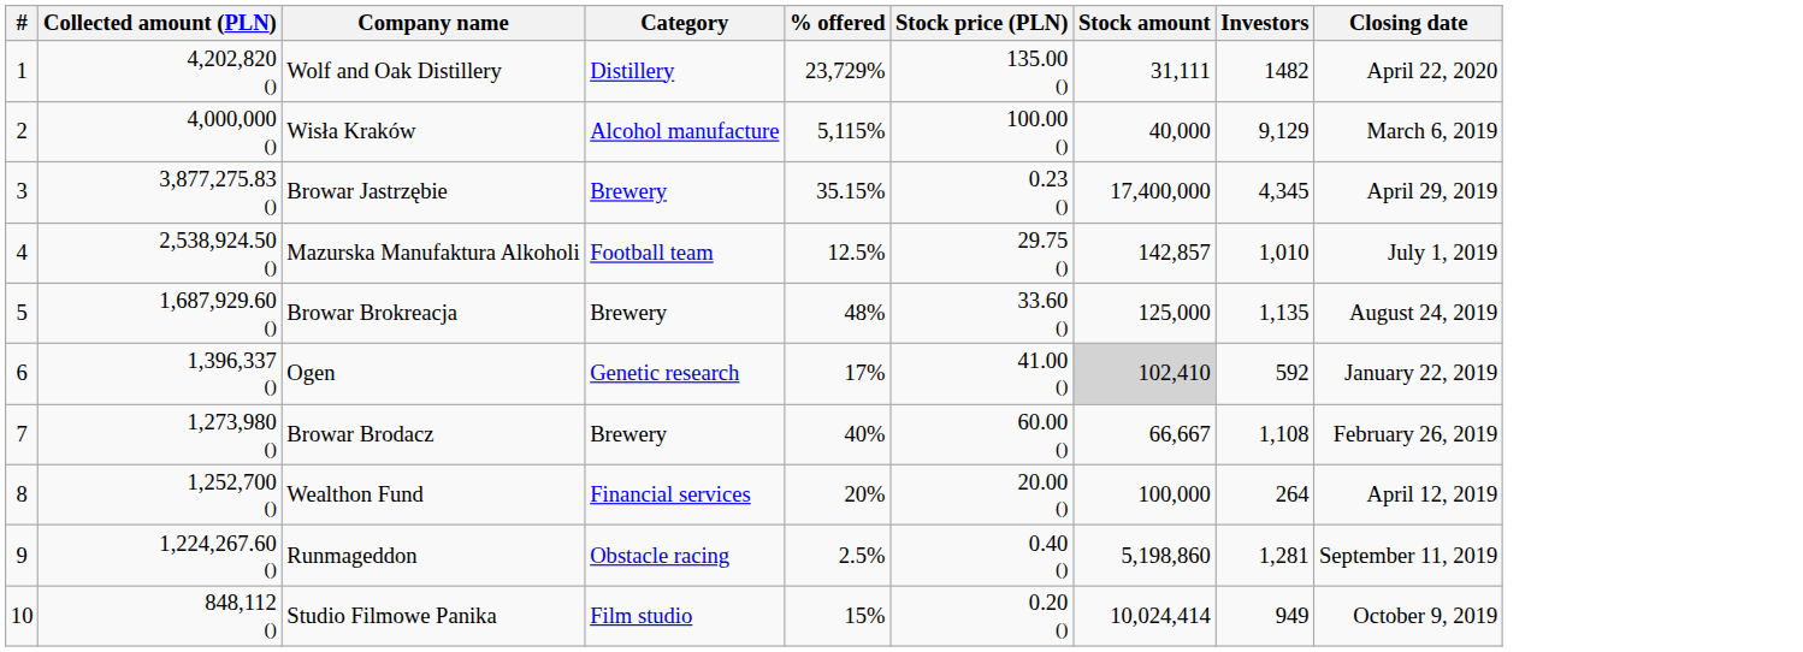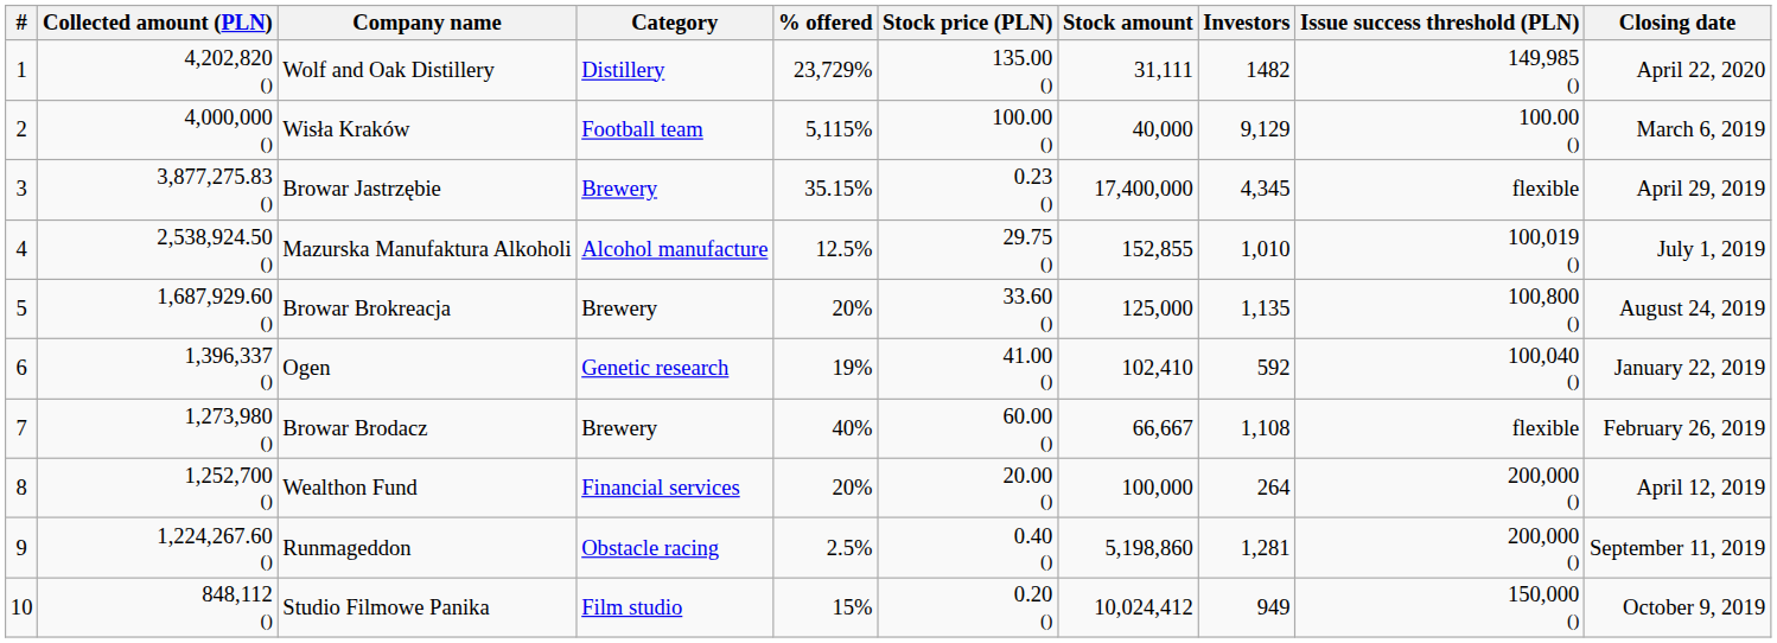+ column: Issue success threshold (PLN) | 149,985 () | 100.00 () | flexible | 100,019 () | 100,800 () | 100,040 () | flexible | 200,000 () | 200,000 () | 150,000 ()
Wisła Kraków | Category: Alcohol manufacture -> Football team
Mazurska Manufaktura Alkoholi | Category: Football team -> Alcohol manufacture
Mazurska Manufaktura Alkoholi | Stock amount: 142,857 -> 152,855
Browar Brokreacja | % offered: 48% -> 20%
Ogen | % offered: 17% -> 19%
Ogen | Stock amount: lightgrey background -> no background
Studio Filmowe Panika | Stock amount: 10,024,414 -> 10,024,412
